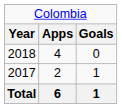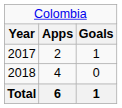rows swapped: 2017 <-> 2018
